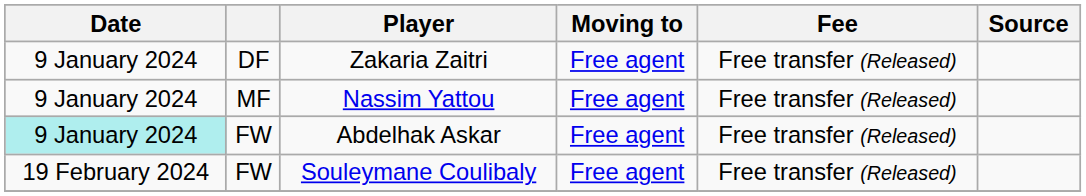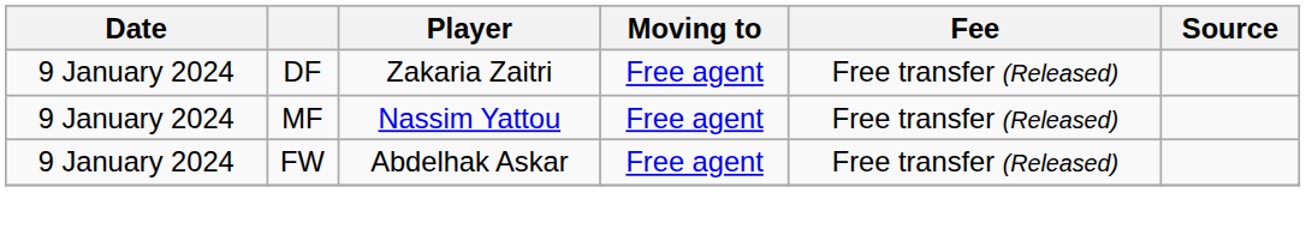Abdelhak Askar | Date: paleturquoise background -> no background
- row: 19 February 2024 | FW | Souleymane Coulibaly | Free agent | Free transfer (Released)
